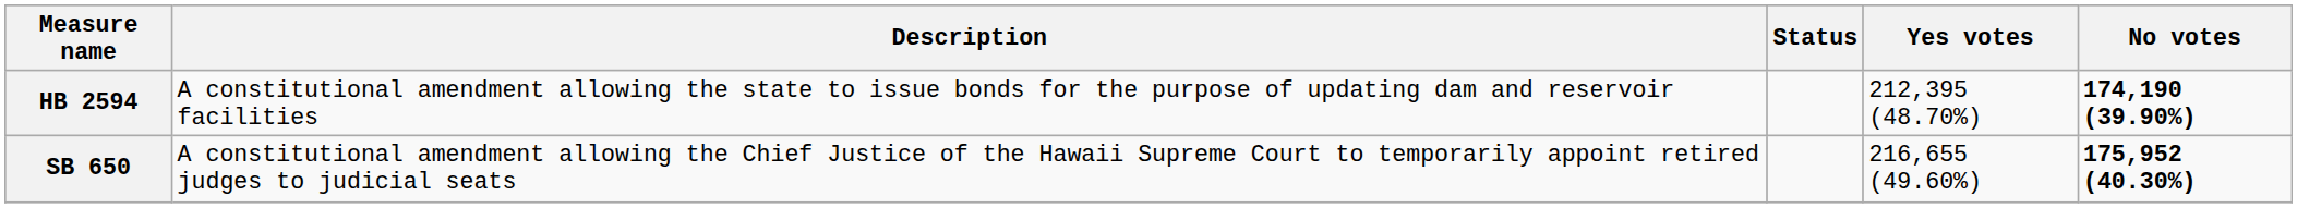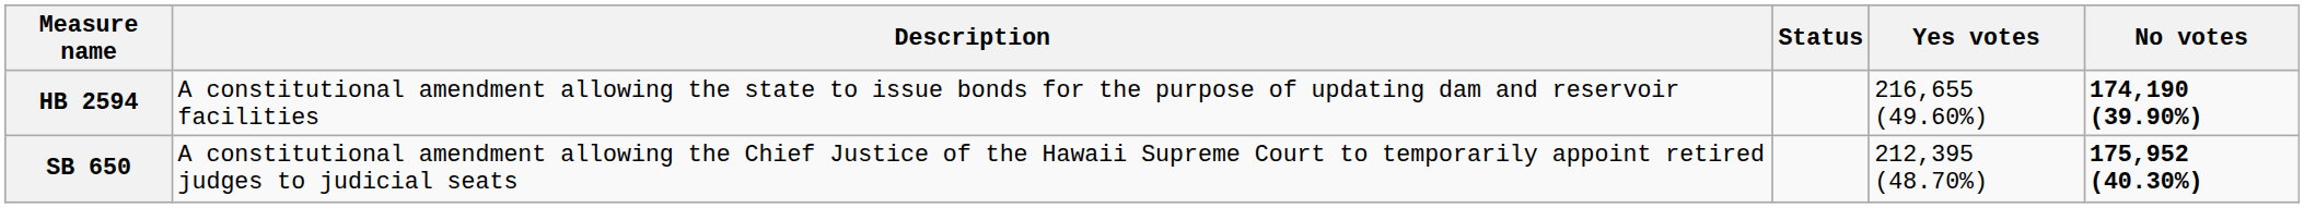HB 2594 | Yes votes: 212,395 (48.70%) -> 216,655 (49.60%)
SB 650 | Yes votes: 216,655 (49.60%) -> 212,395 (48.70%)
